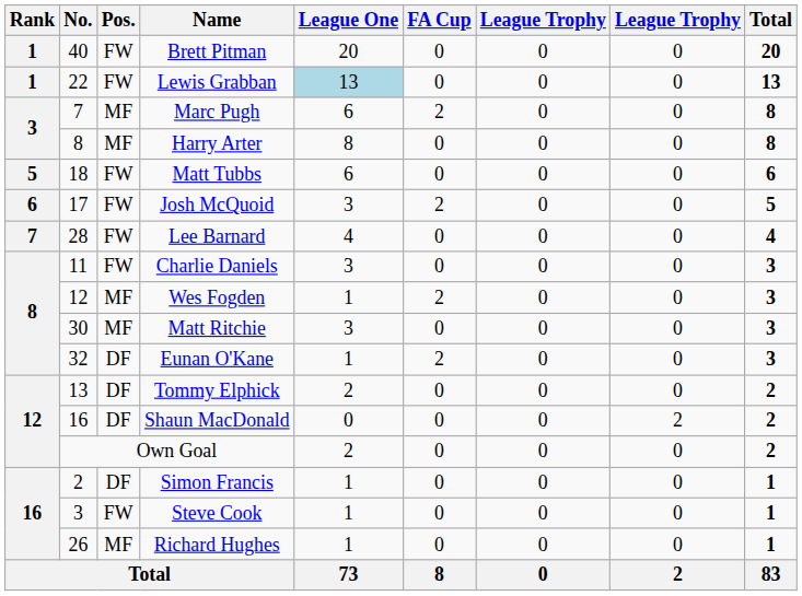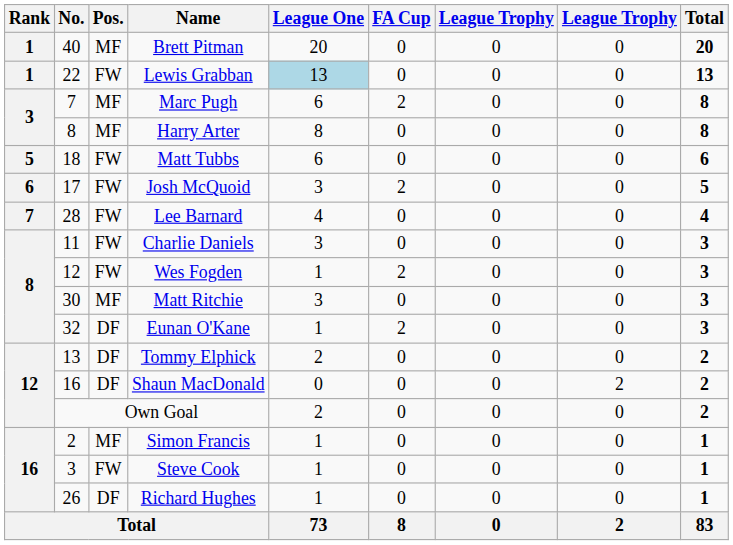Brett Pitman | Pos.: FW -> MF
Wes Fogden | Pos.: MF -> FW
Simon Francis | Pos.: DF -> MF
Richard Hughes | Pos.: MF -> DF
